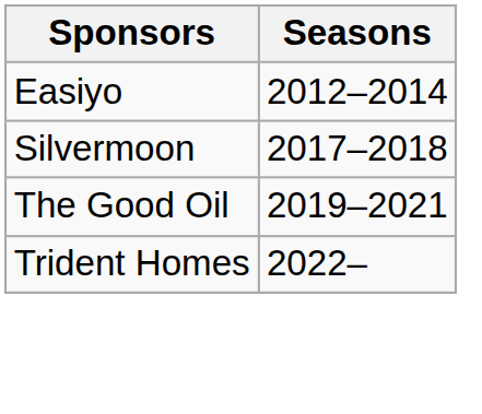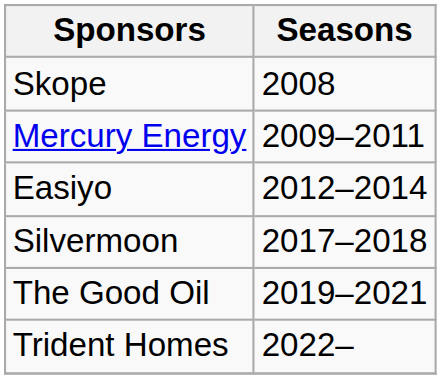+ row: Skope | 2008
+ row: Mercury Energy | 2009–2011
